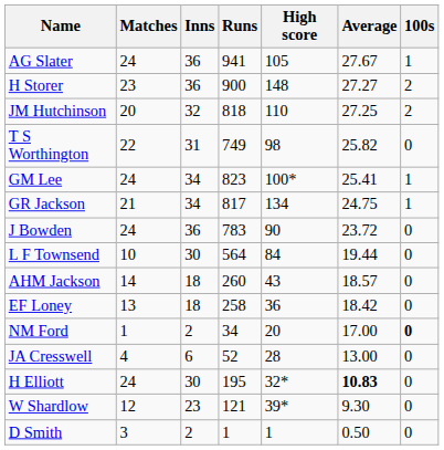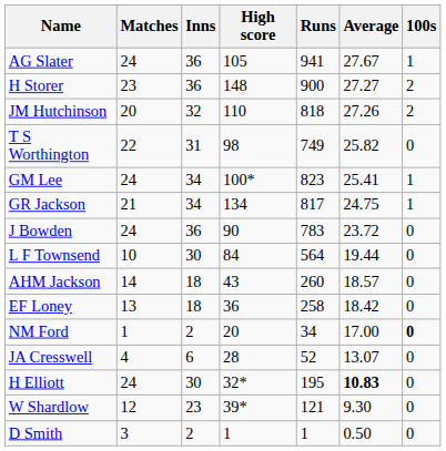columns swapped: Runs <-> High score
JM Hutchinson | Average: 27.25 -> 27.26
JA Cresswell | Average: 13.00 -> 13.07
